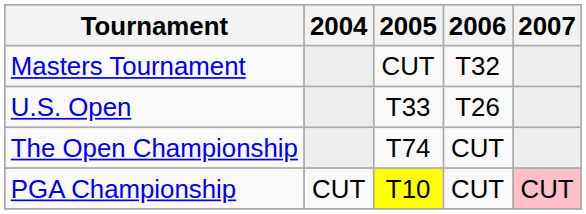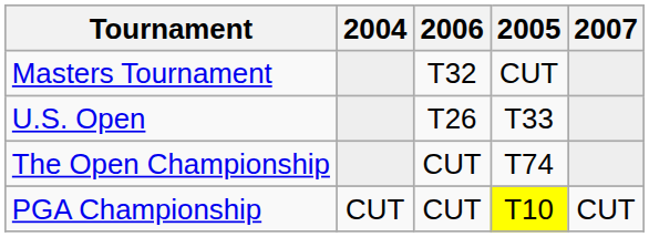columns swapped: 2005 <-> 2006
PGA Championship | 2007: pink background -> no background
